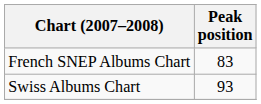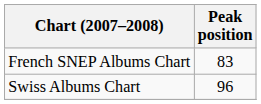Swiss Albums Chart | Peak position: 93 -> 96
